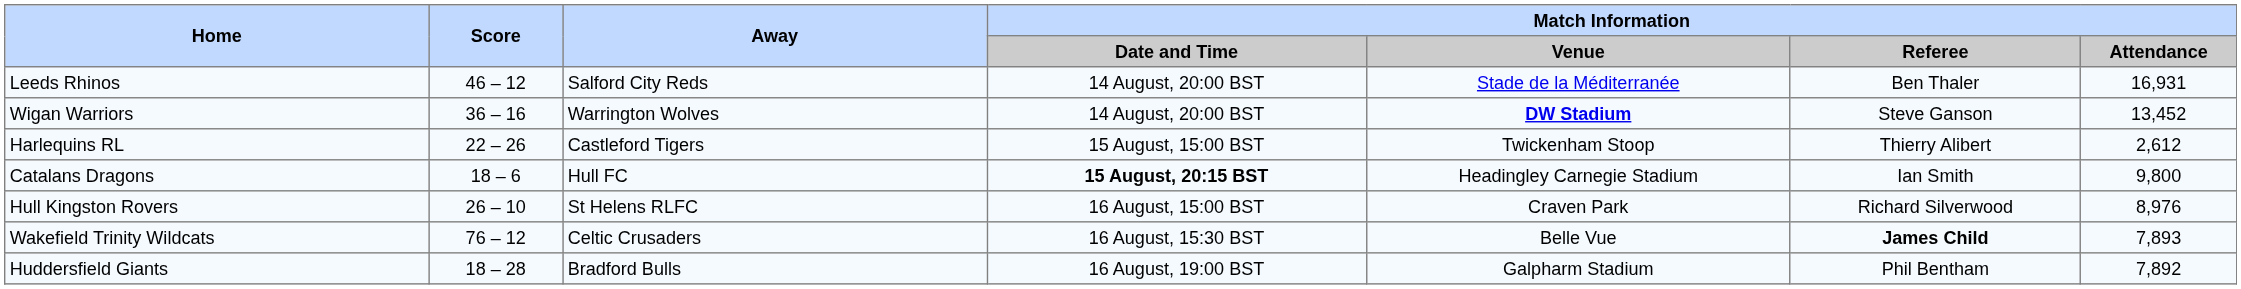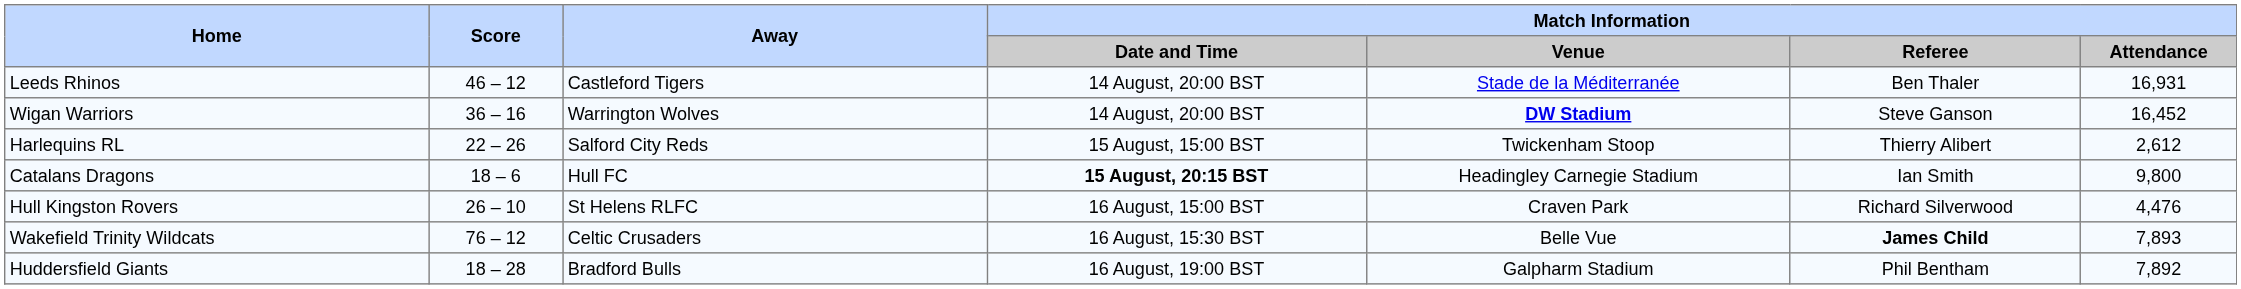Leeds Rhinos | Away: Salford City Reds -> Castleford Tigers
Wigan Warriors | Match Information / Attendance: 13,452 -> 16,452
Harlequins RL | Away: Castleford Tigers -> Salford City Reds
Hull Kingston Rovers | Match Information / Attendance: 8,976 -> 4,476
